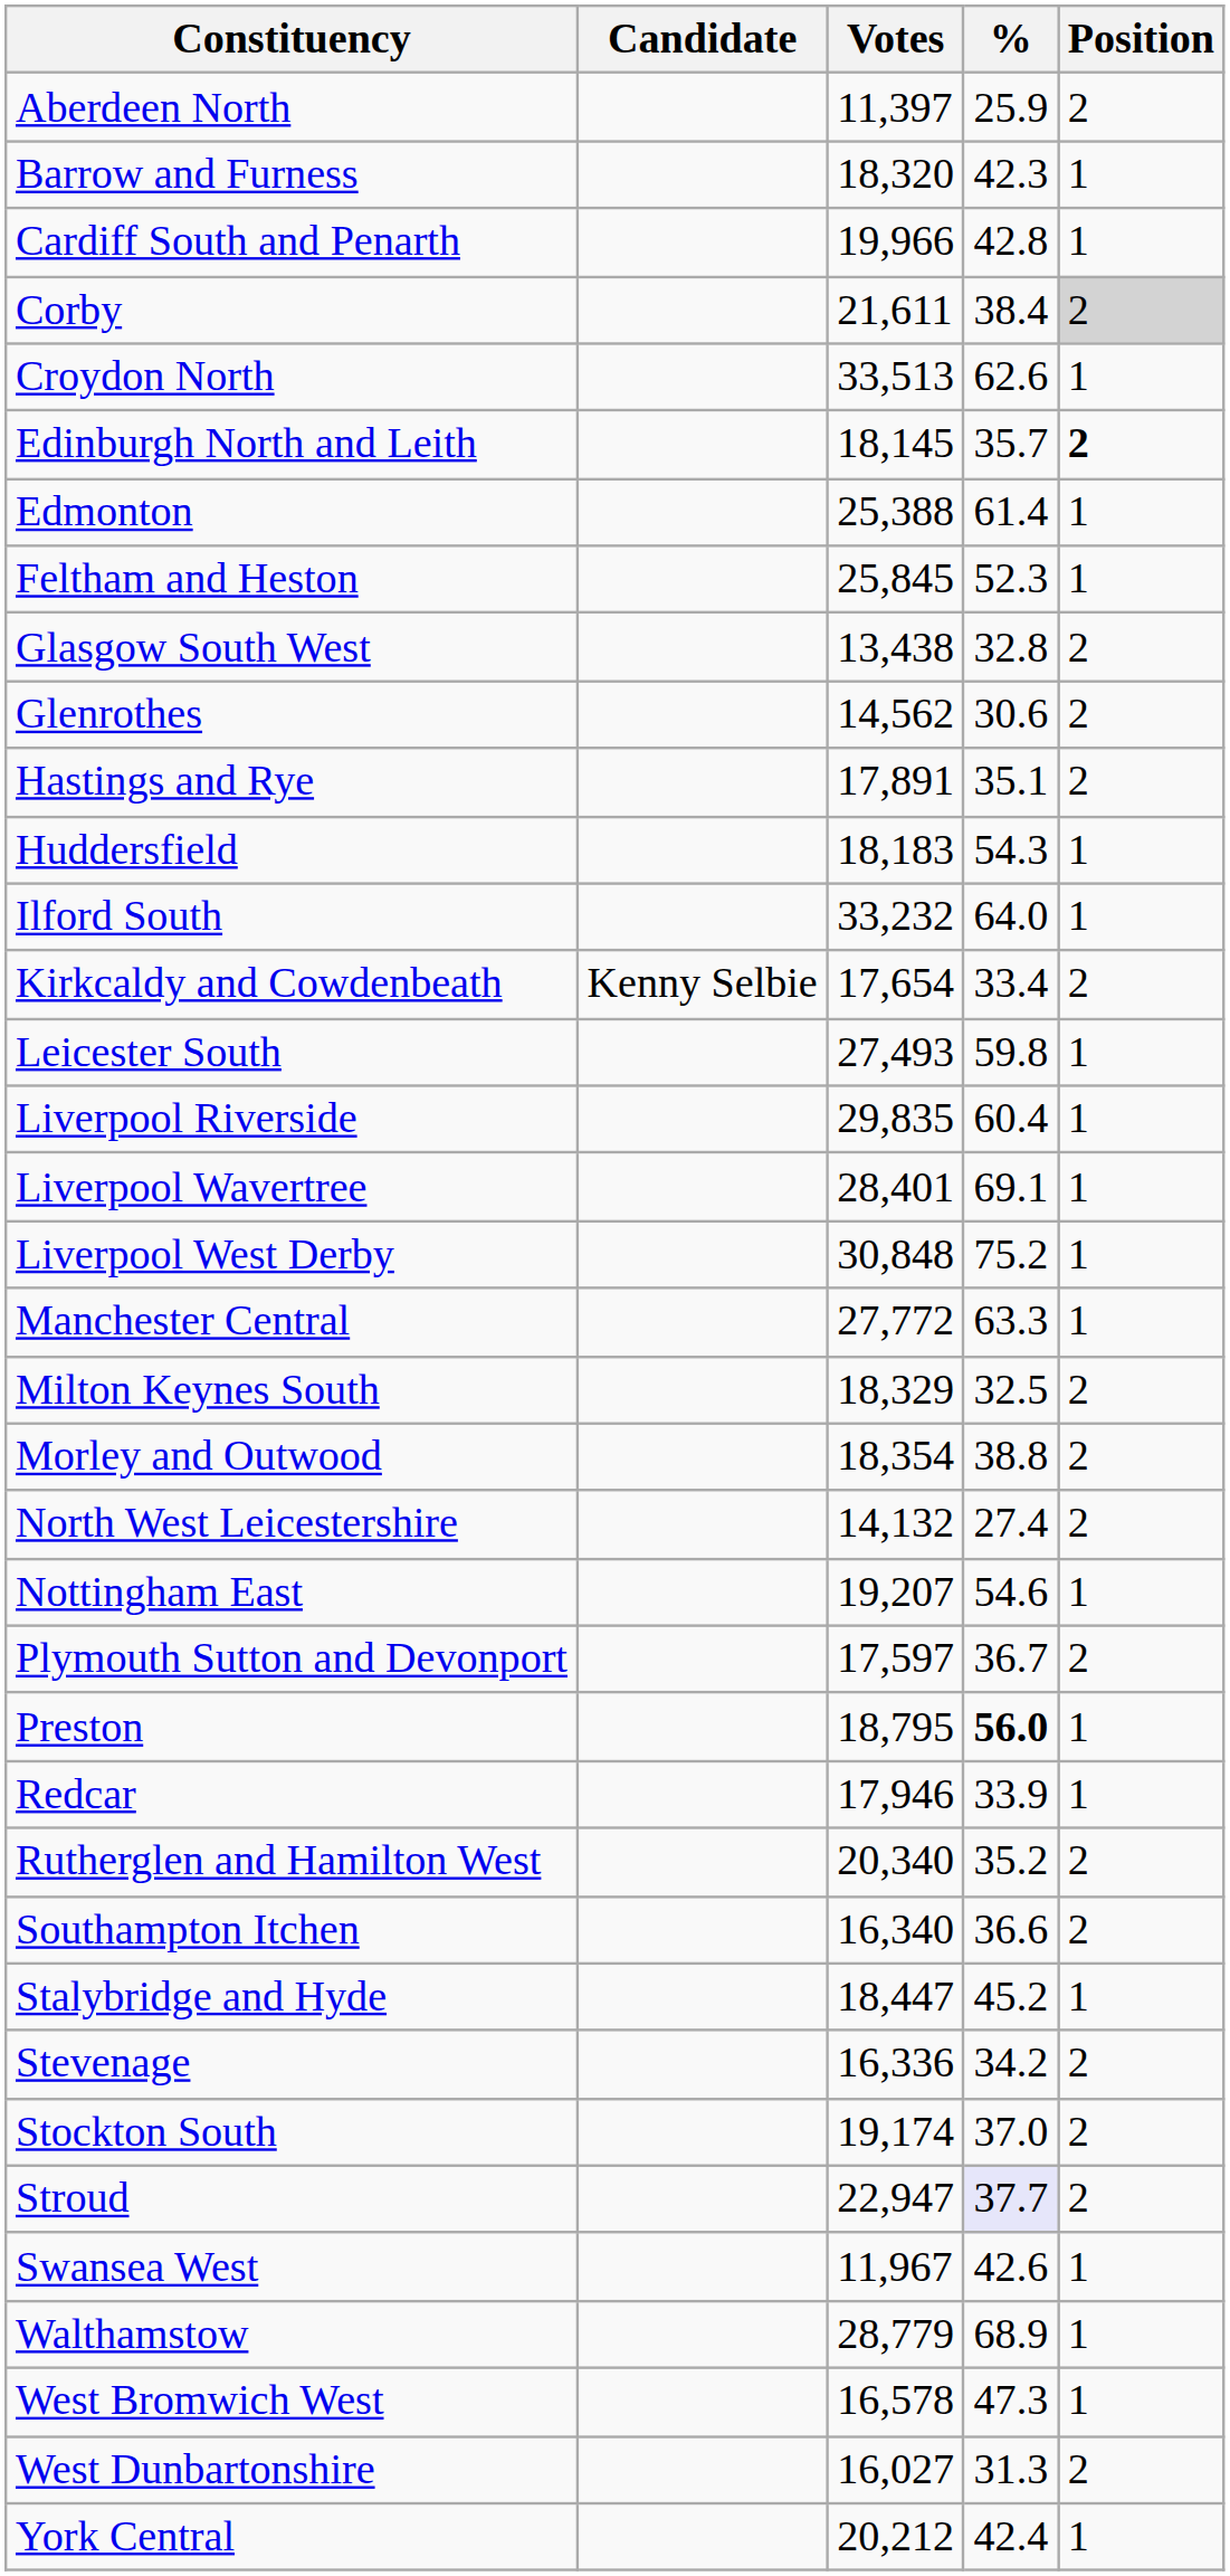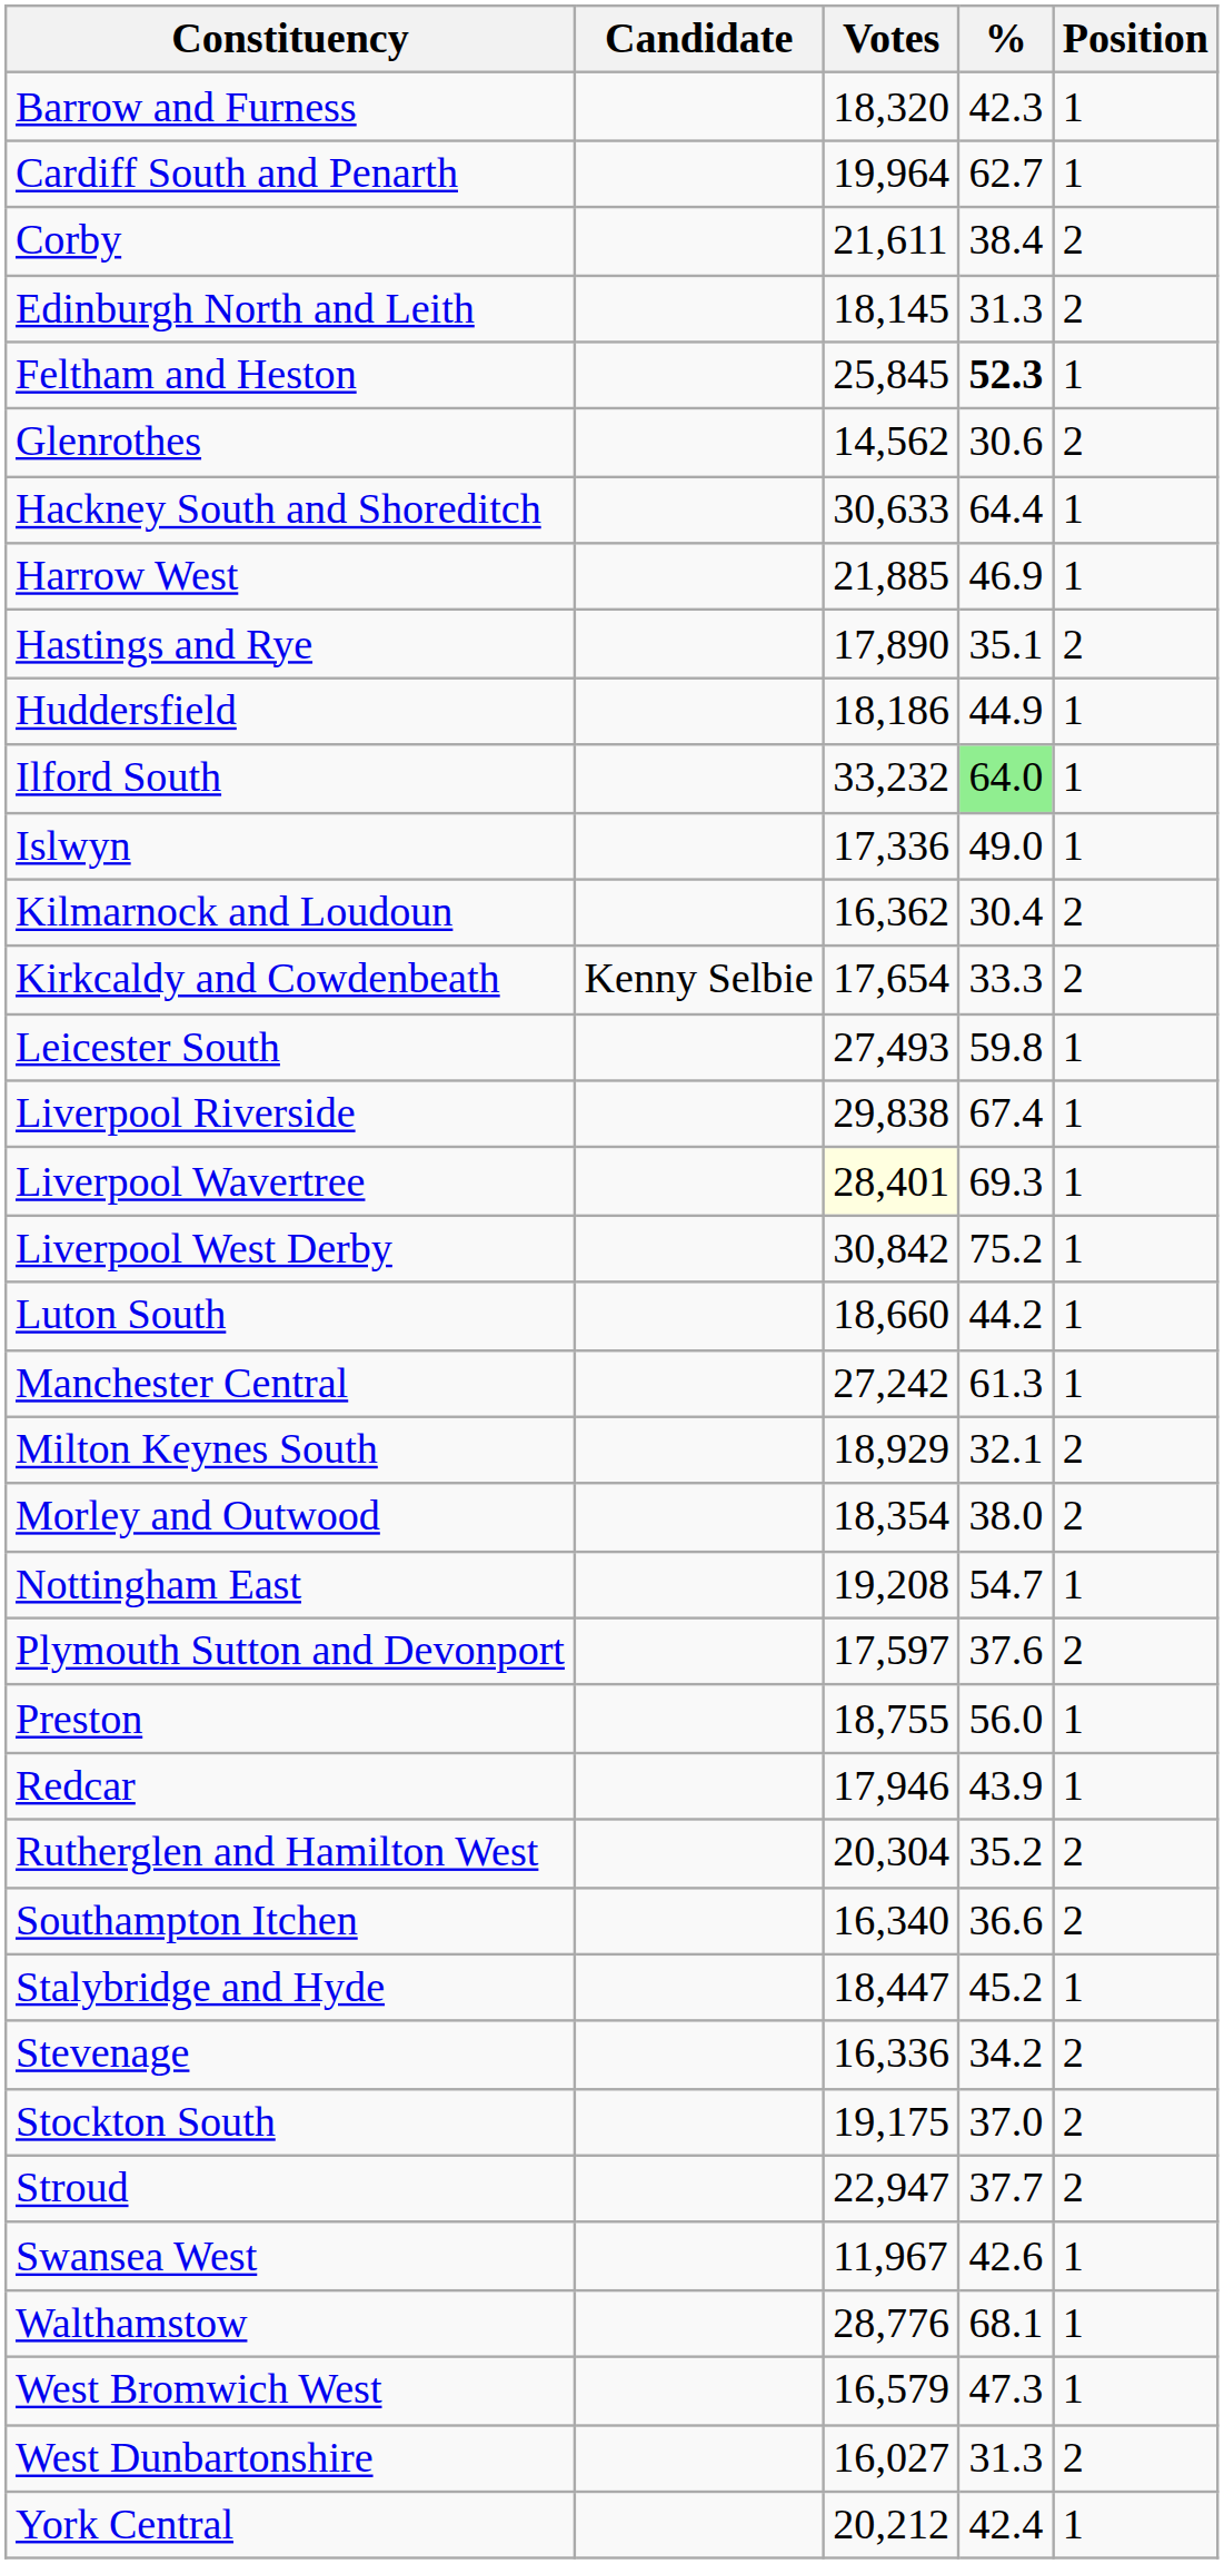- row: Aberdeen North | 11,397 | 25.9 | 2
Cardiff South and Penarth | Votes: 19,966 -> 19,964
Cardiff South and Penarth | %: 42.8 -> 62.7
Corby | Position: lightgrey background -> no background
- row: Croydon North | 33,513 | 62.6 | 1
Edinburgh North and Leith | %: 35.7 -> 31.3
Edinburgh North and Leith | Position: bold -> normal
- row: Edmonton | 25,388 | 61.4 | 1
Feltham and Heston | %: normal -> bold
- row: Glasgow South West | 13,438 | 32.8 | 2
+ row: Hackney South and Shoreditch | 30,633 | 64.4 | 1
+ row: Harrow West | 21,885 | 46.9 | 1
Hastings and Rye | Votes: 17,891 -> 17,890
Huddersfield | Votes: 18,183 -> 18,186
Huddersfield | %: 54.3 -> 44.9
Ilford South | %: no background -> lightgreen background
+ row: Islwyn | 17,336 | 49.0 | 1
+ row: Kilmarnock and Loudoun | 16,362 | 30.4 | 2
Kirkcaldy and Cowdenbeath | %: 33.4 -> 33.3
Liverpool Riverside | Votes: 29,835 -> 29,838
Liverpool Riverside | %: 60.4 -> 67.4
Liverpool Wavertree | Votes: no background -> lightyellow background
Liverpool Wavertree | %: 69.1 -> 69.3
Liverpool West Derby | Votes: 30,848 -> 30,842
+ row: Luton South | 18,660 | 44.2 | 1
Manchester Central | Votes: 27,772 -> 27,242
Manchester Central | %: 63.3 -> 61.3
Milton Keynes South | Votes: 18,329 -> 18,929
Milton Keynes South | %: 32.5 -> 32.1
Morley and Outwood | %: 38.8 -> 38.0
- row: North West Leicestershire | 14,132 | 27.4 | 2
Nottingham East | Votes: 19,207 -> 19,208
Nottingham East | %: 54.6 -> 54.7
Plymouth Sutton and Devonport | %: 36.7 -> 37.6
Preston | Votes: 18,795 -> 18,755
Preston | %: bold -> normal
Redcar | %: 33.9 -> 43.9
Rutherglen and Hamilton West | Votes: 20,340 -> 20,304
Stockton South | Votes: 19,174 -> 19,175
Stroud | %: lavender background -> no background
Walthamstow | Votes: 28,779 -> 28,776
Walthamstow | %: 68.9 -> 68.1
West Bromwich West | Votes: 16,578 -> 16,579
